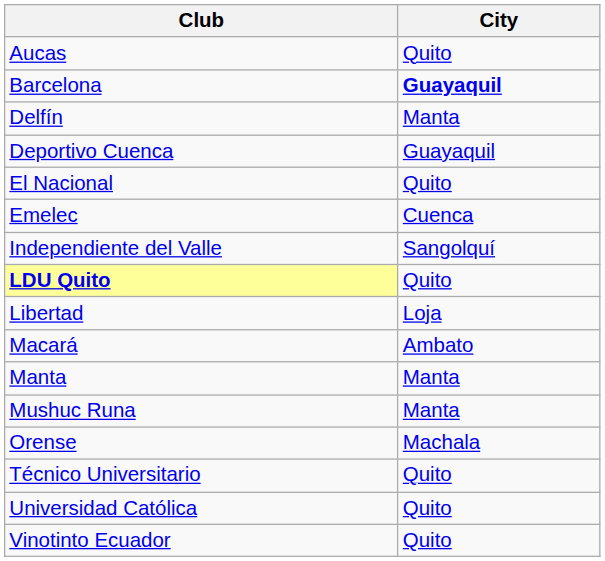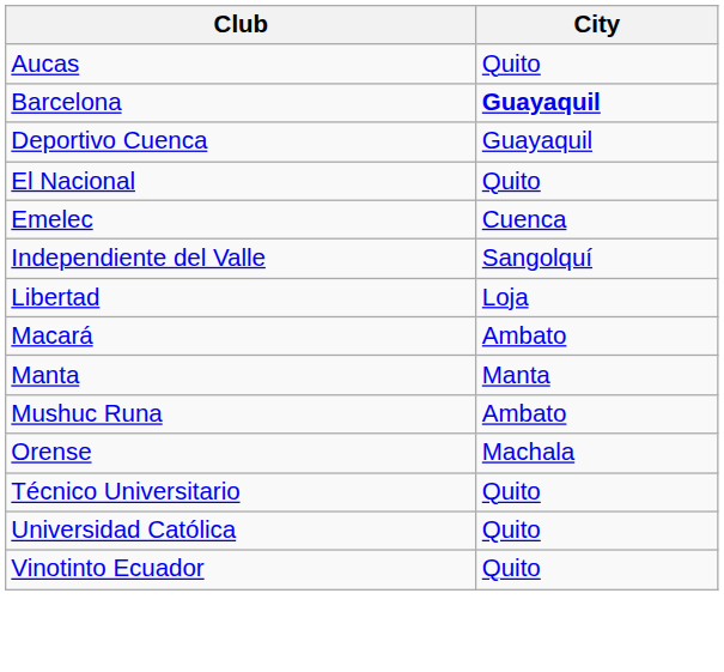- row: Delfín | Manta
- row: LDU Quito | Quito
Mushuc Runa | City: Manta -> Ambato
